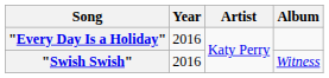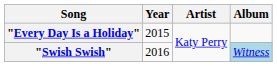"Every Day Is a Holiday" | Year: 2016 -> 2015
"Swish Swish" | Album: no background -> lightblue background
